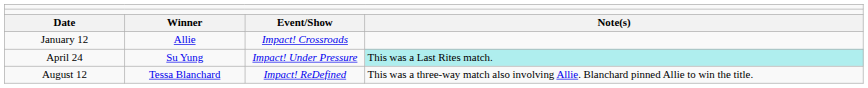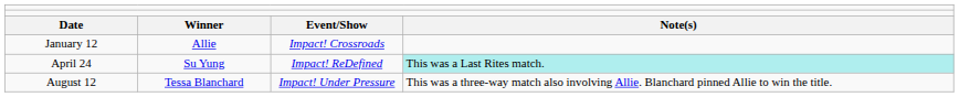April 24 | column 3: Impact! Under Pressure -> Impact! ReDefined
August 12 | column 3: Impact! ReDefined -> Impact! Under Pressure
